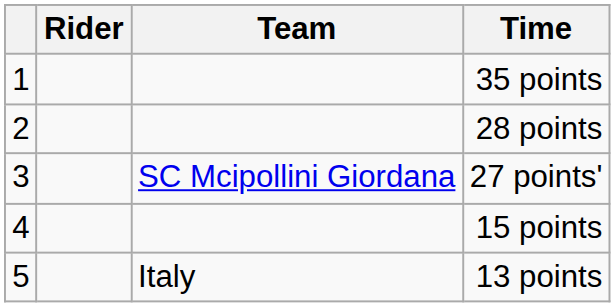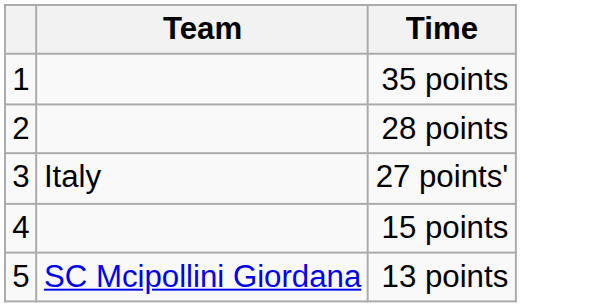- column: Rider
27 points' | Team: SC Mcipollini Giordana -> Italy
13 points | Team: Italy -> SC Mcipollini Giordana
